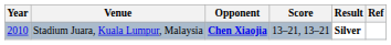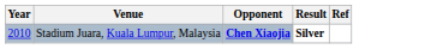- column: Score | 13–21, 13–21
